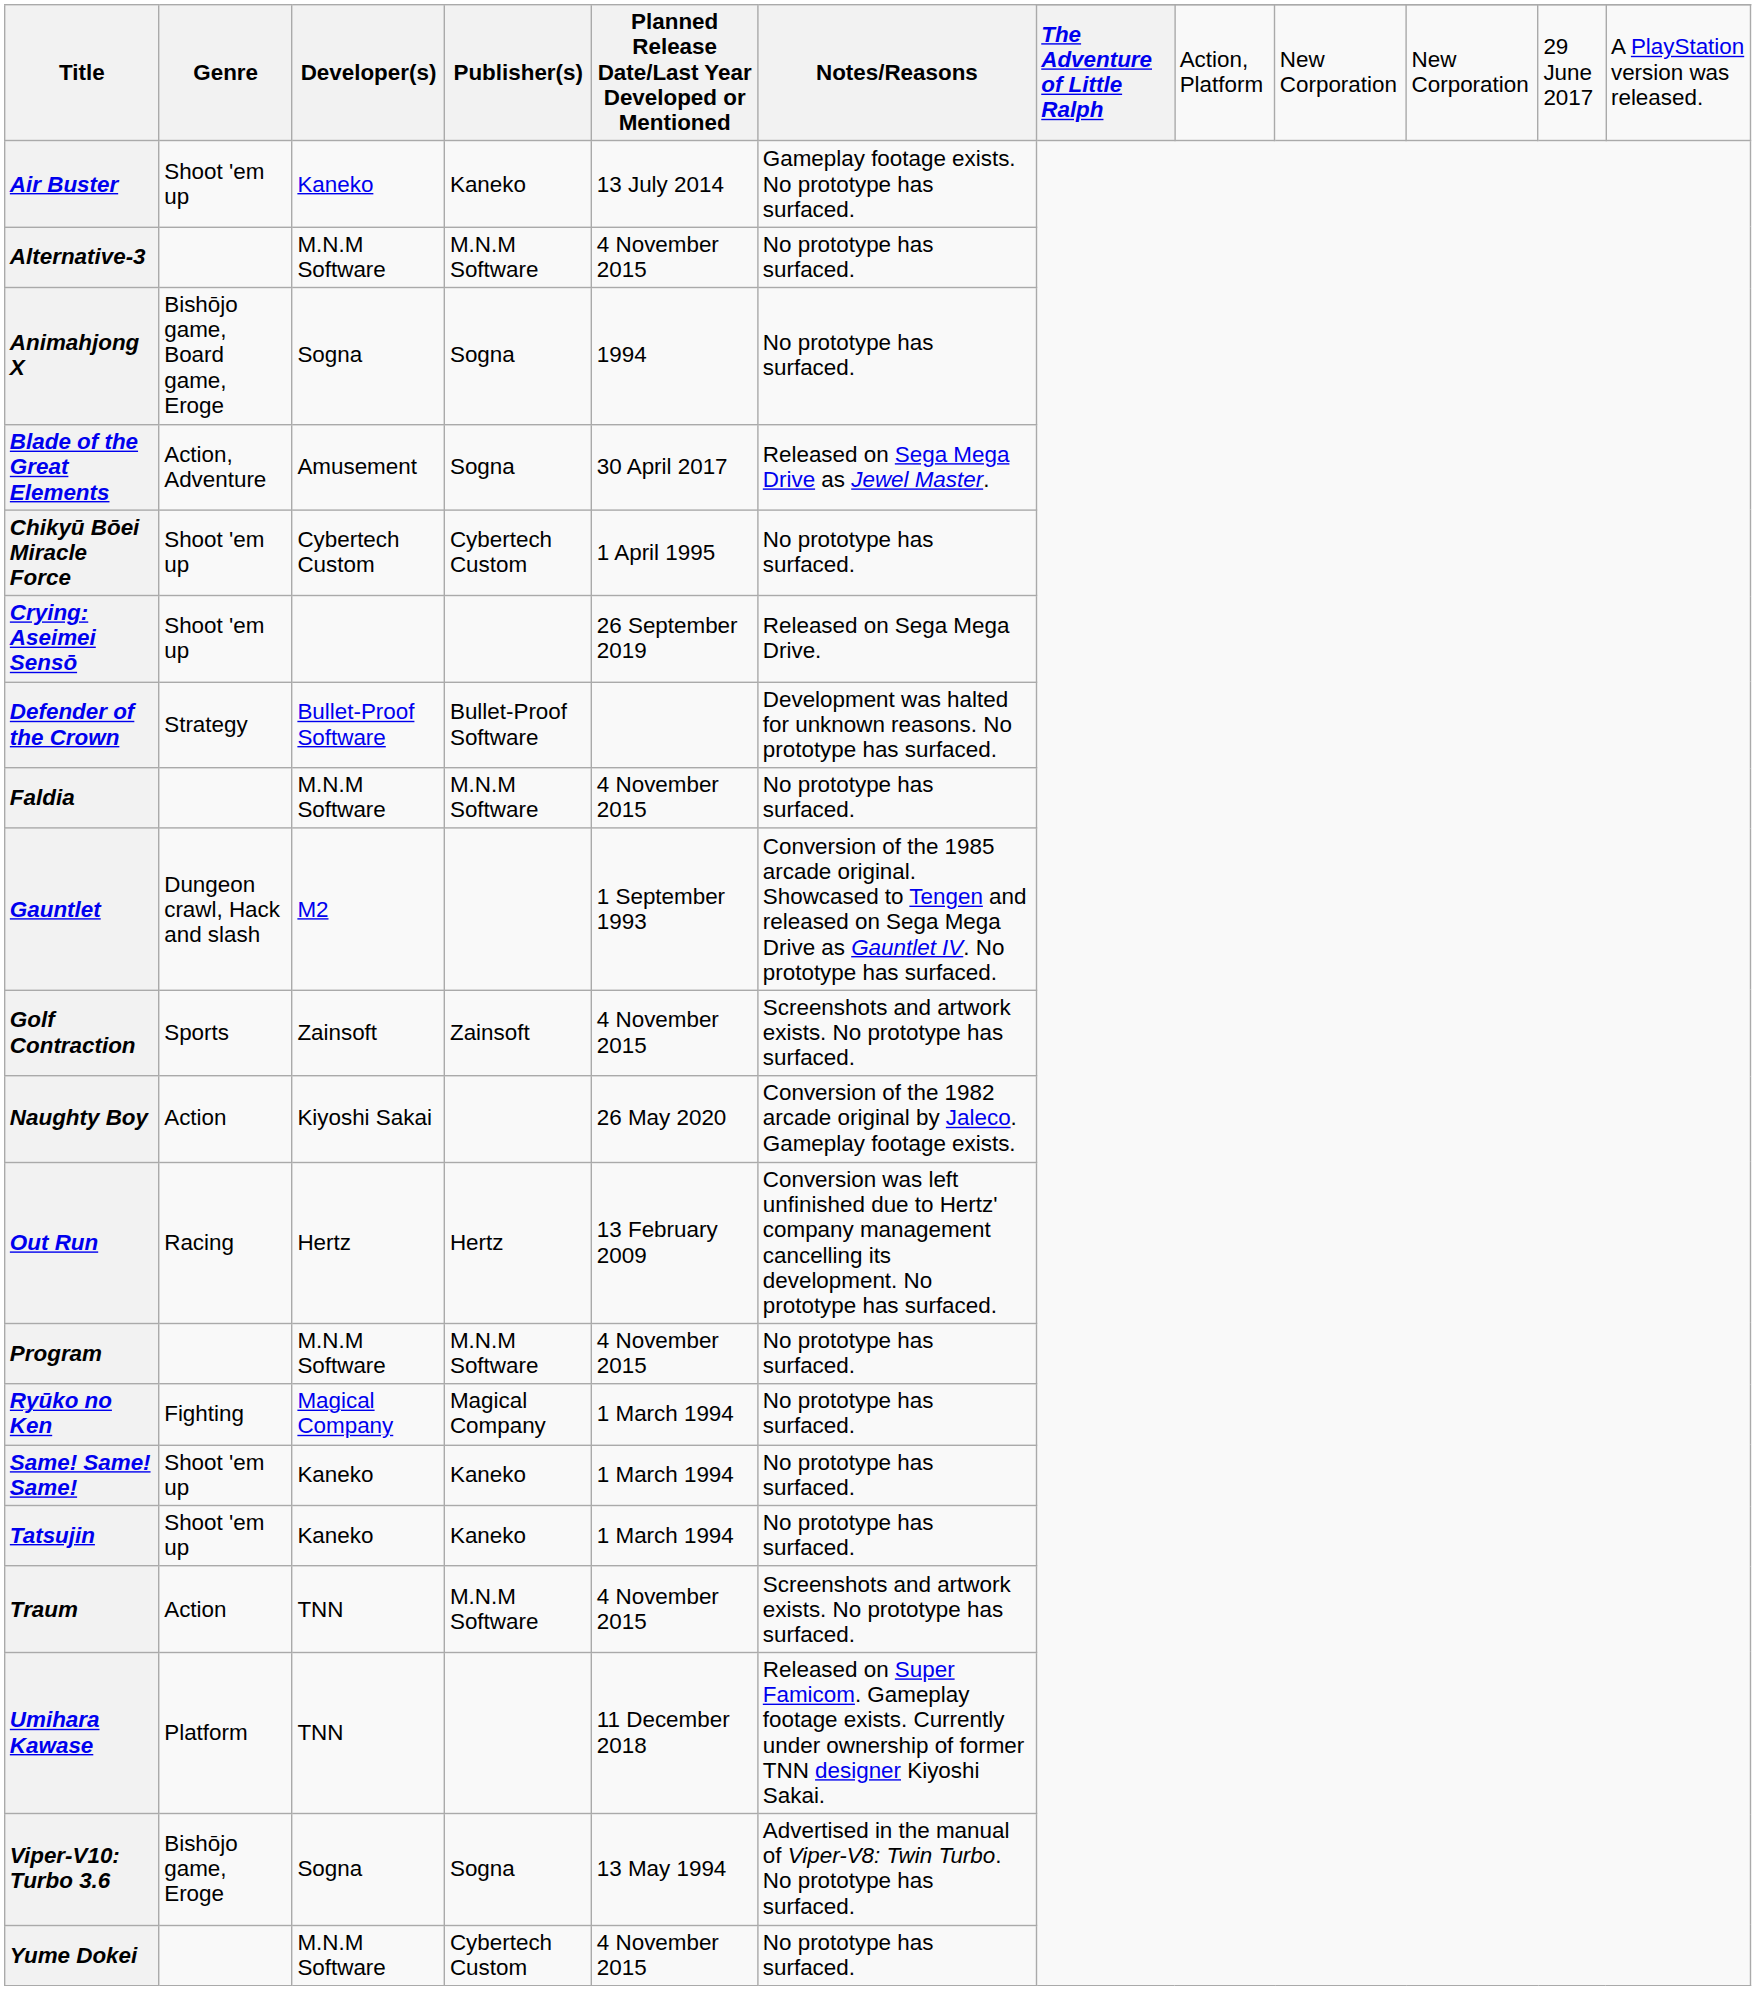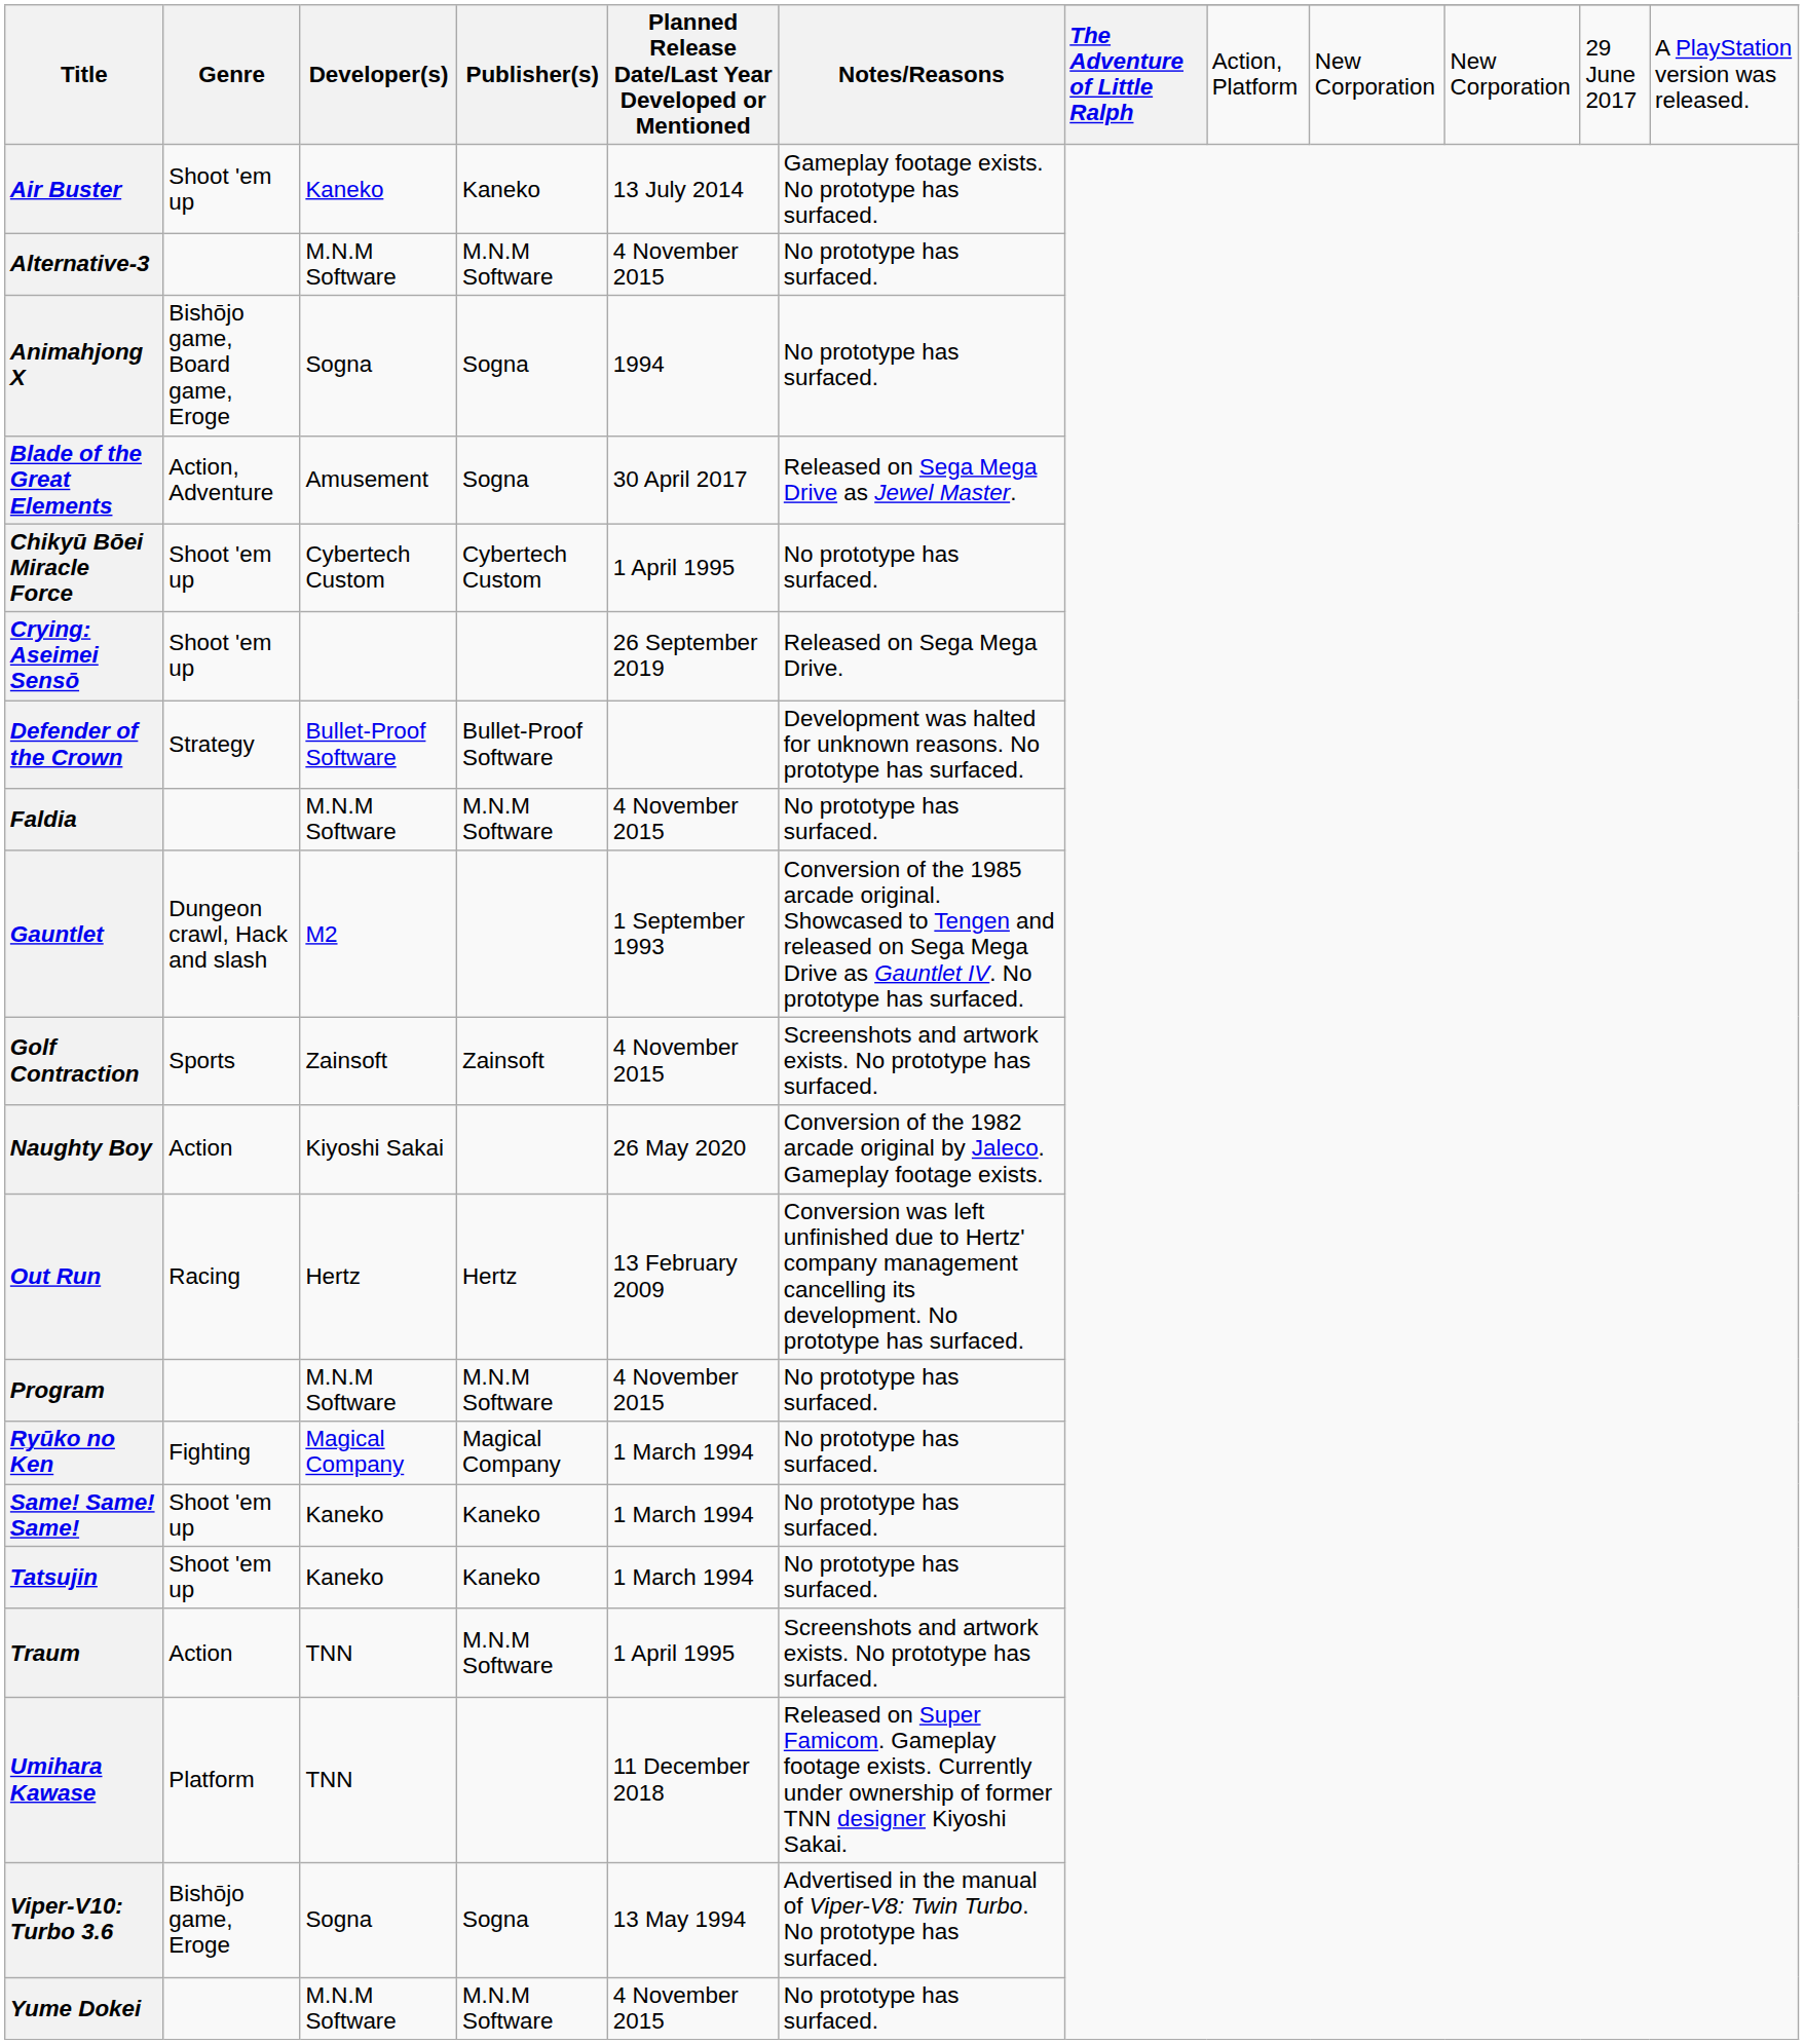Traum | Planned Release Date/Last Year Developed or Mentioned: 4 November 2015 -> 1 April 1995
Yume Dokei | Publisher(s): Cybertech Custom -> M.N.M Software
